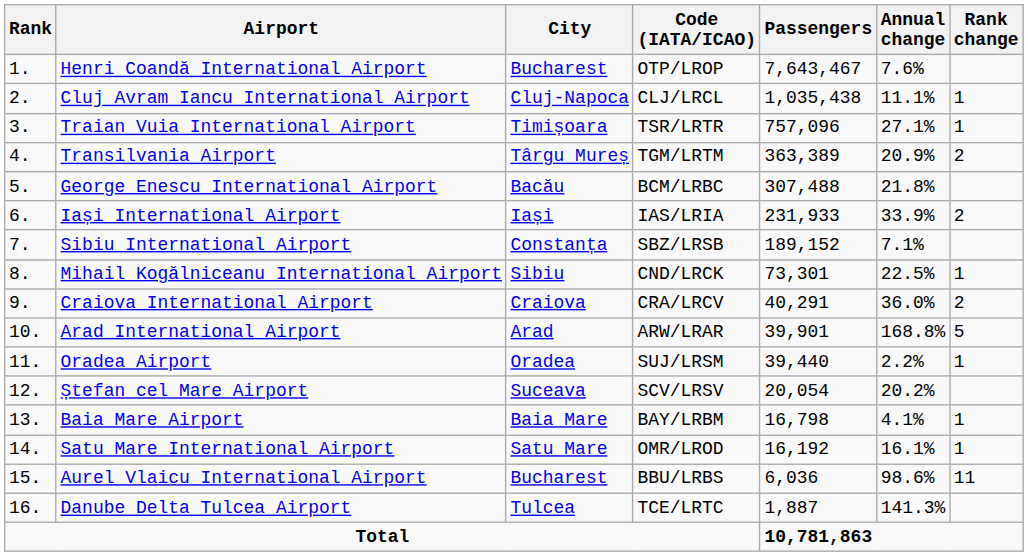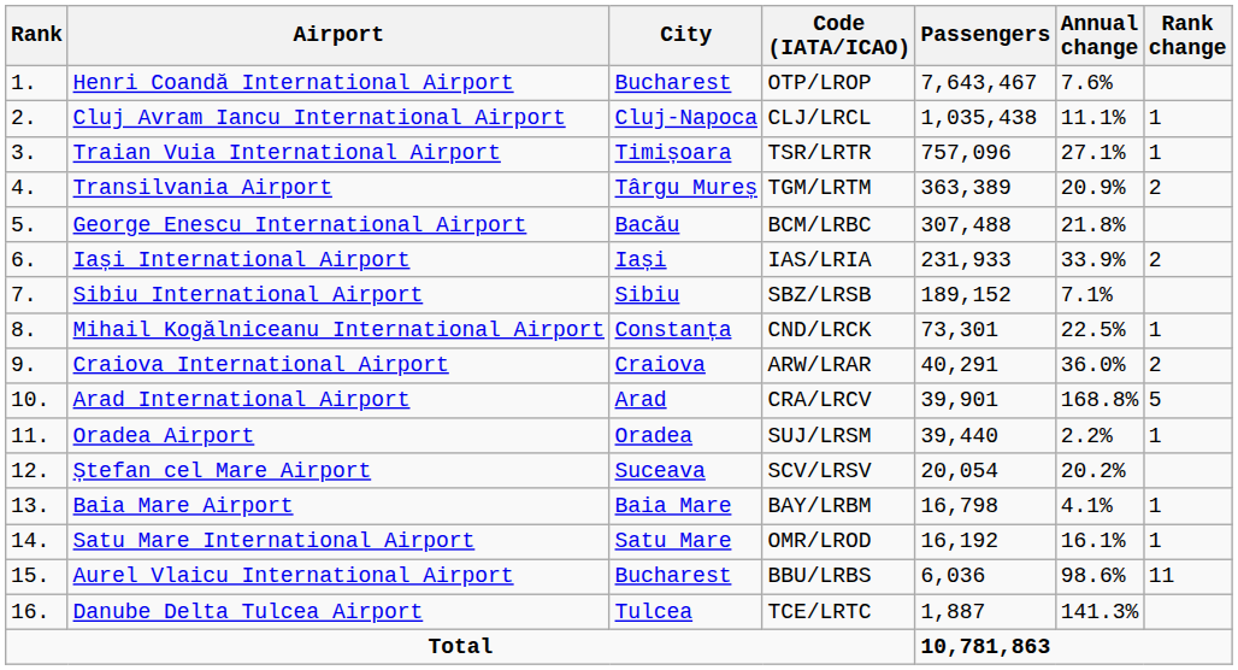Sibiu International Airport | City: Constanța -> Sibiu
Mihail Kogălniceanu International Airport | City: Sibiu -> Constanța
Craiova International Airport | Code (IATA/ICAO): CRA/LRCV -> ARW/LRAR
Arad International Airport | Code (IATA/ICAO): ARW/LRAR -> CRA/LRCV
